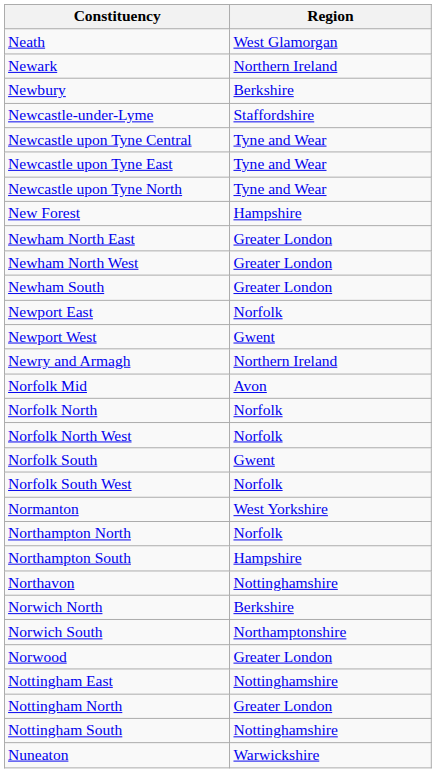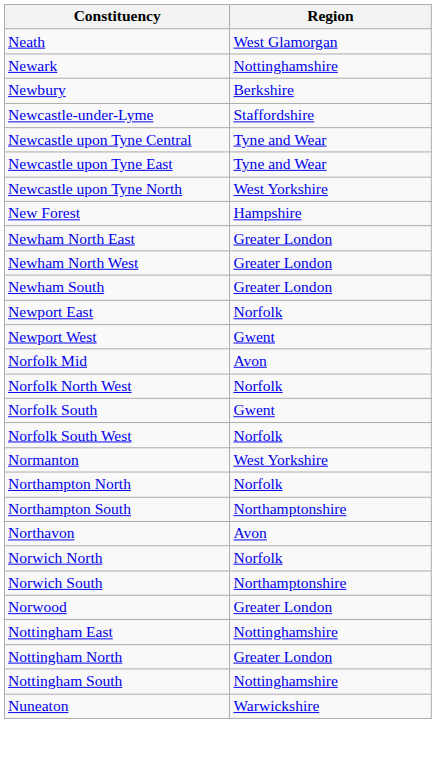Newark | Region: Northern Ireland -> Nottinghamshire
Newcastle upon Tyne North | Region: Tyne and Wear -> West Yorkshire
- row: Newry and Armagh | Northern Ireland
- row: Norfolk North | Norfolk
Northampton South | Region: Hampshire -> Northamptonshire
Northavon | Region: Nottinghamshire -> Avon
Norwich North | Region: Berkshire -> Norfolk
